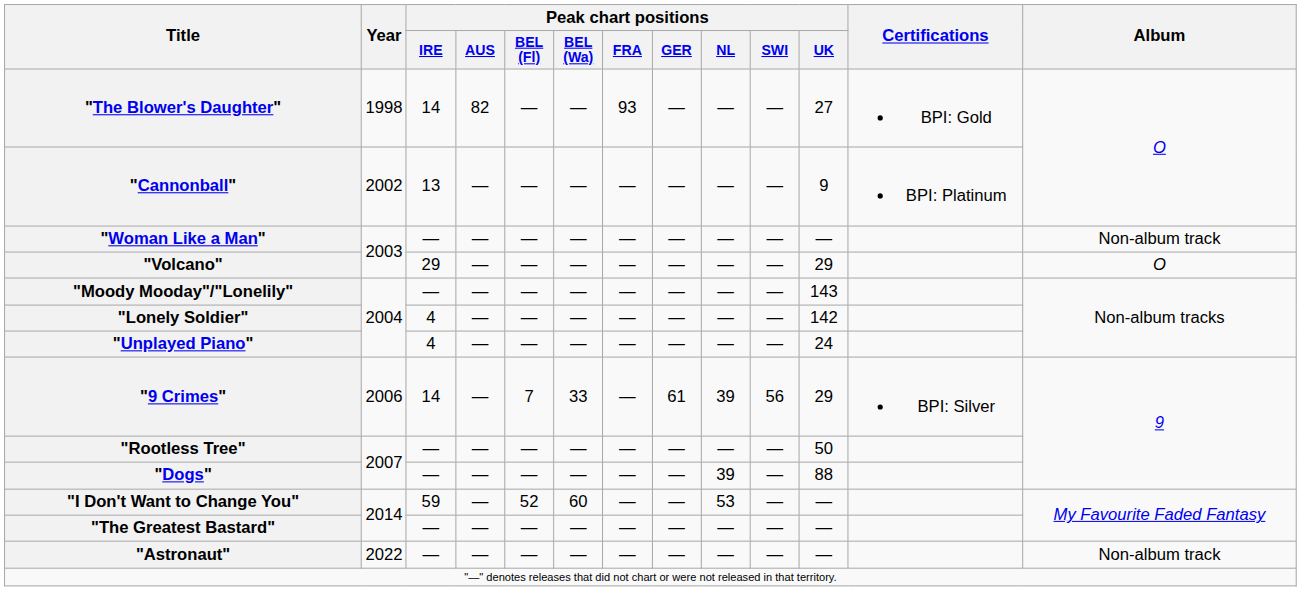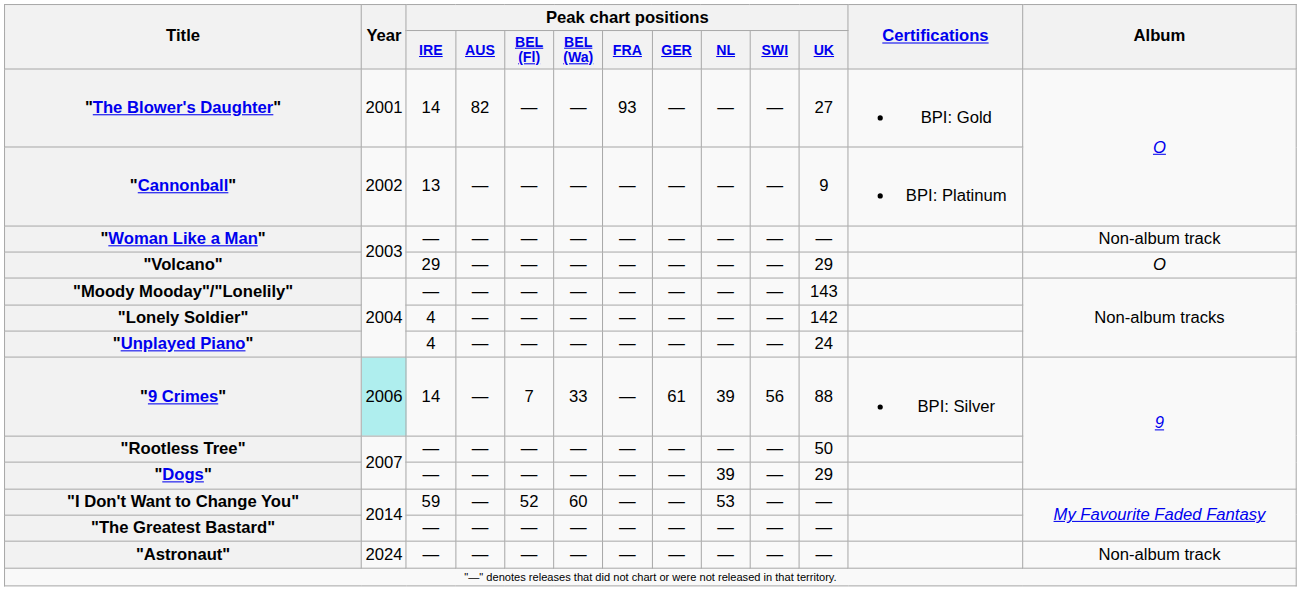"The Blower's Daughter" | Year: 1998 -> 2001
"9 Crimes" | Year: no background -> paleturquoise background
"9 Crimes" | Peak chart positions / UK: 29 -> 88
"Dogs" | Peak chart positions / UK: 88 -> 29
"Astronaut" | Year: 2022 -> 2024
